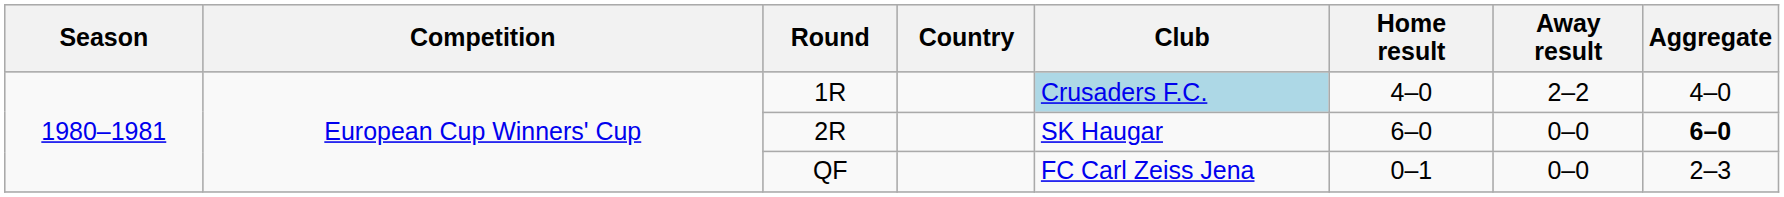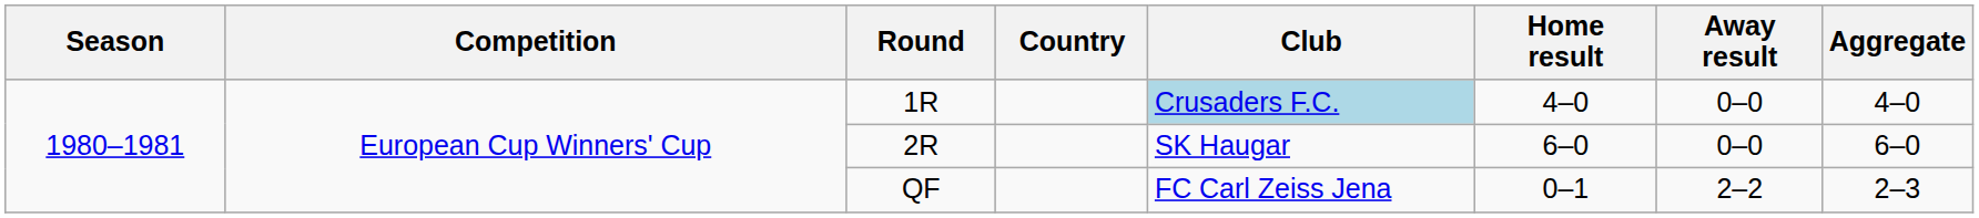1R | Away result: 2–2 -> 0–0
2R | Aggregate: bold -> normal
QF | Away result: 0–0 -> 2–2
